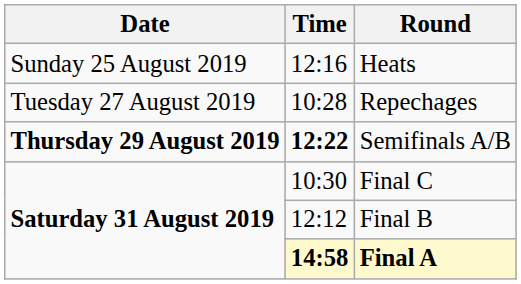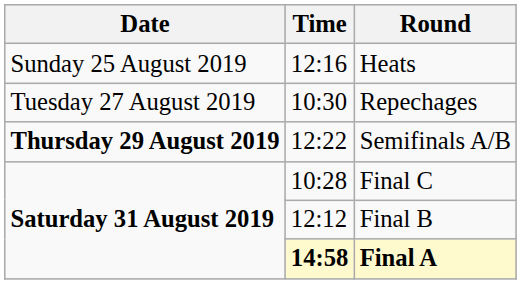Repechages | Time: 10:28 -> 10:30
Semifinals A/B | Time: bold -> normal
Final C | Time: 10:30 -> 10:28
